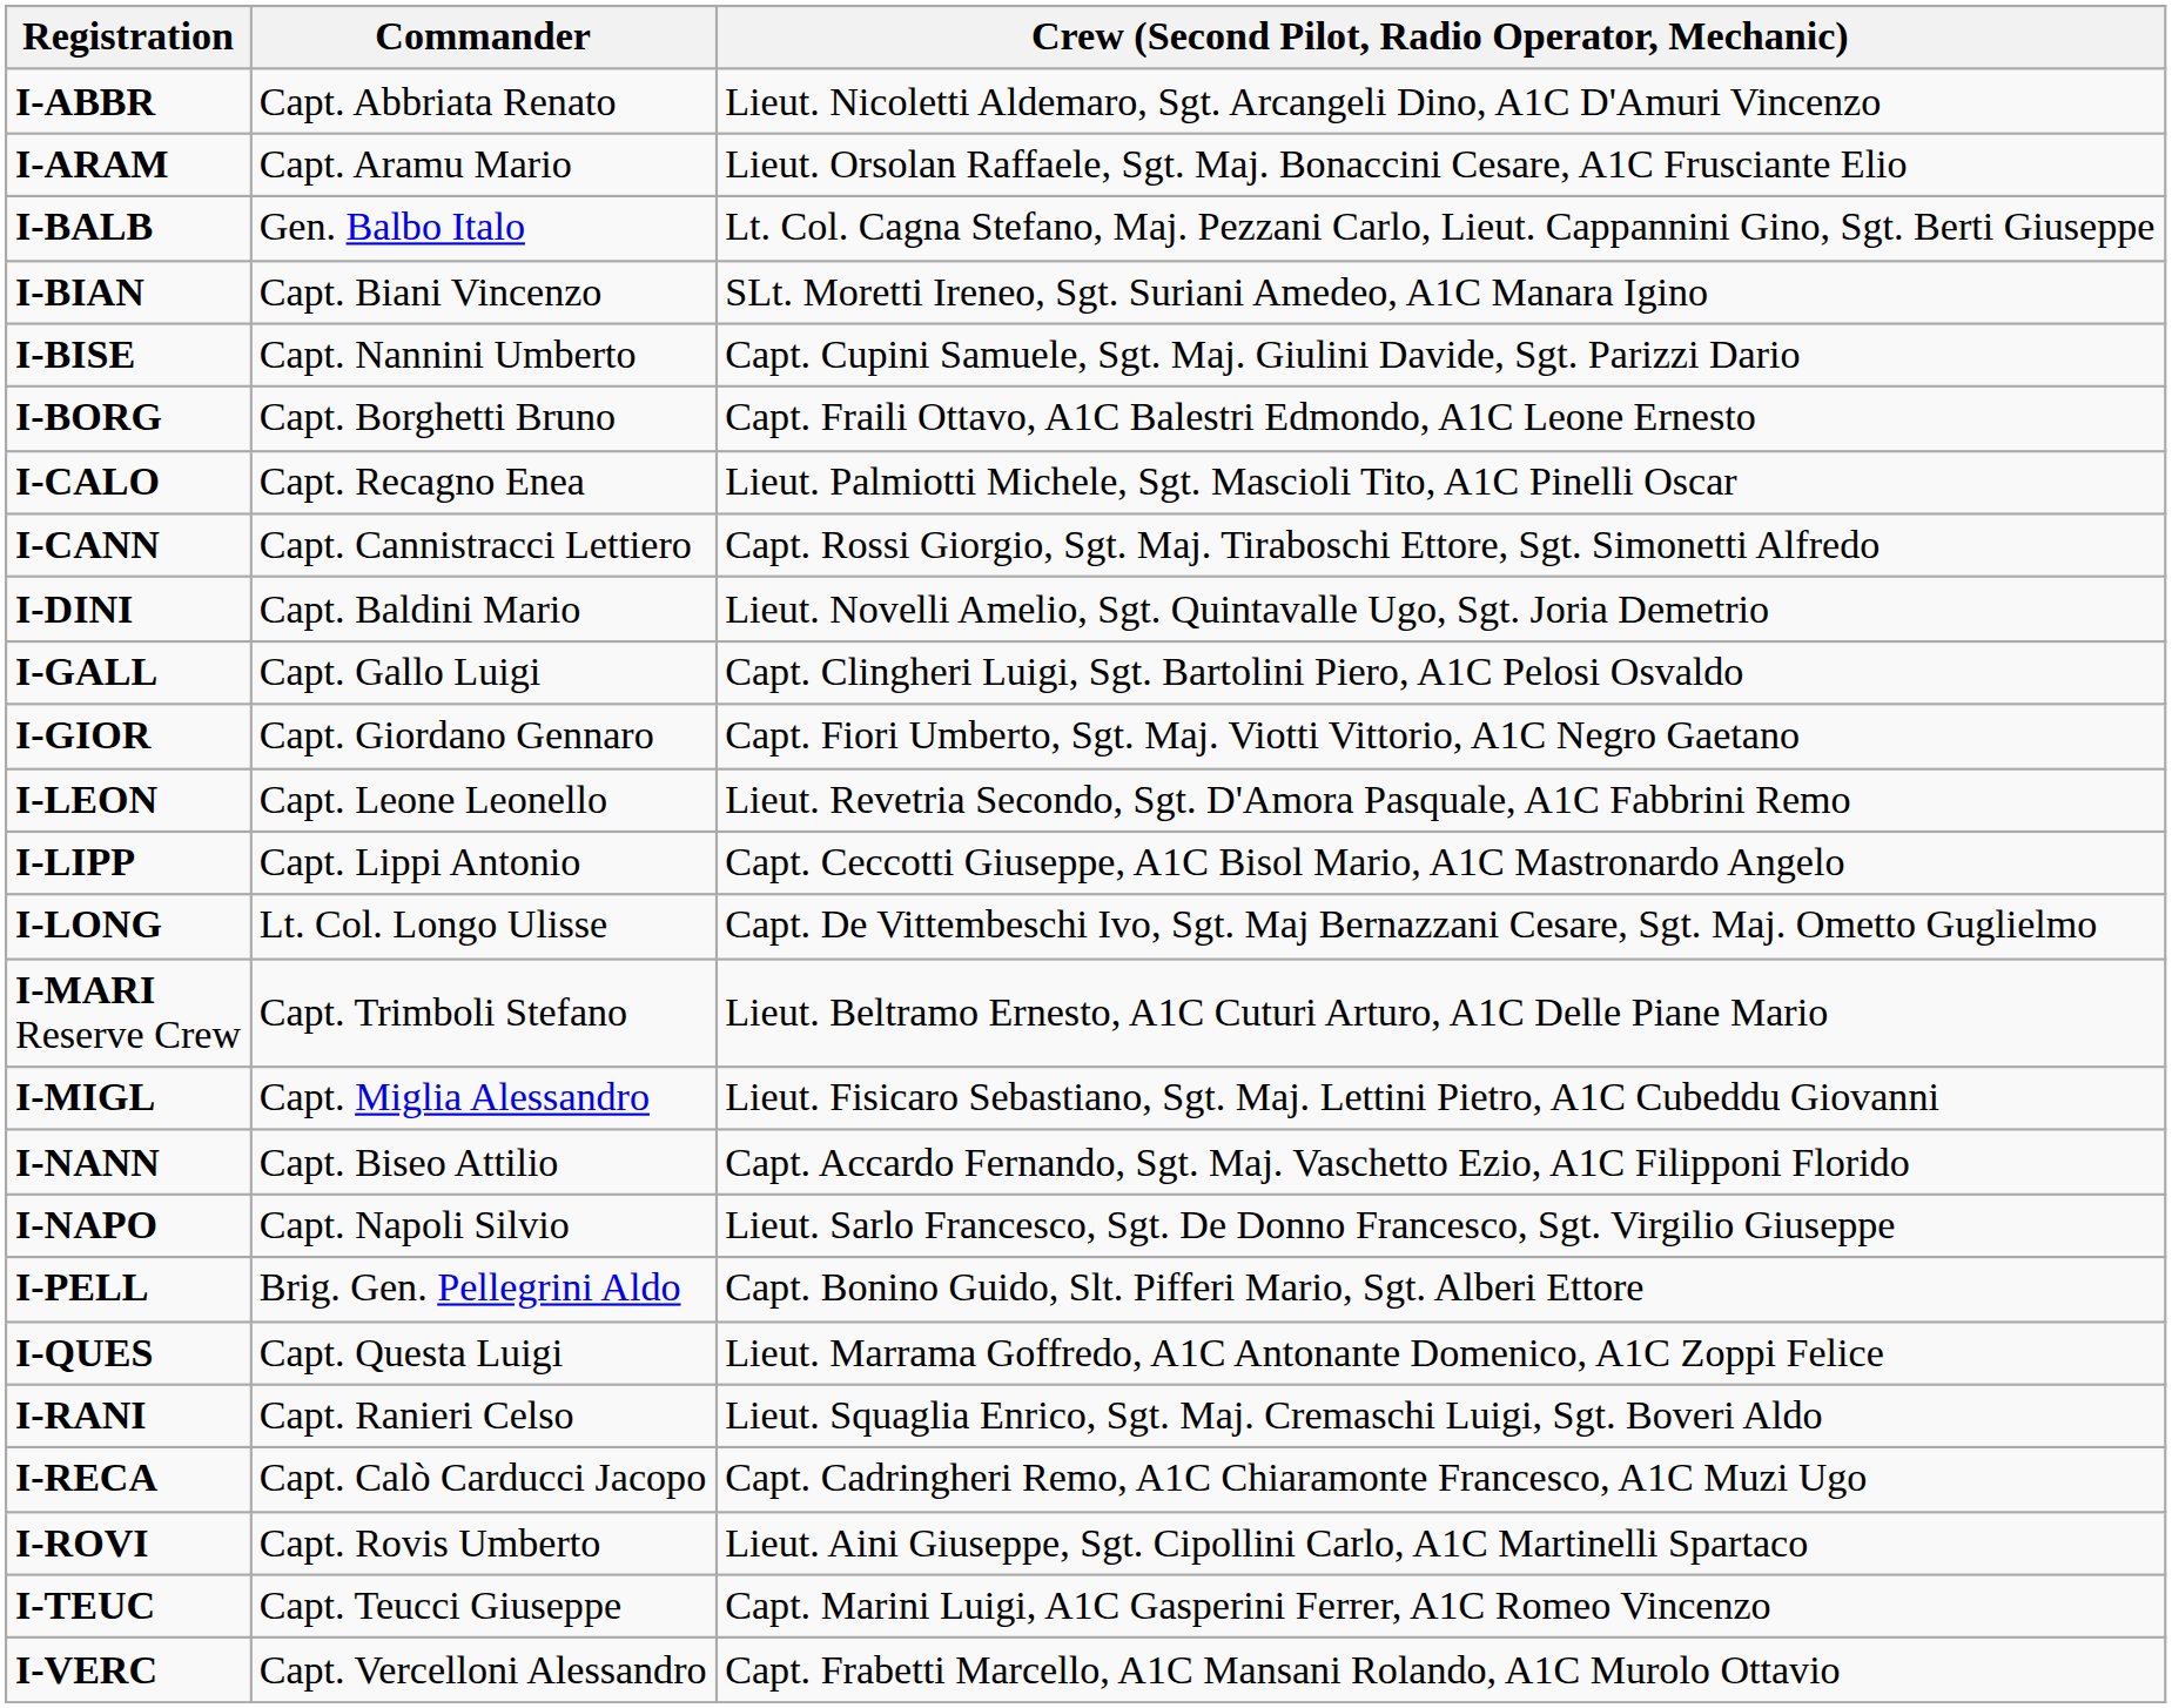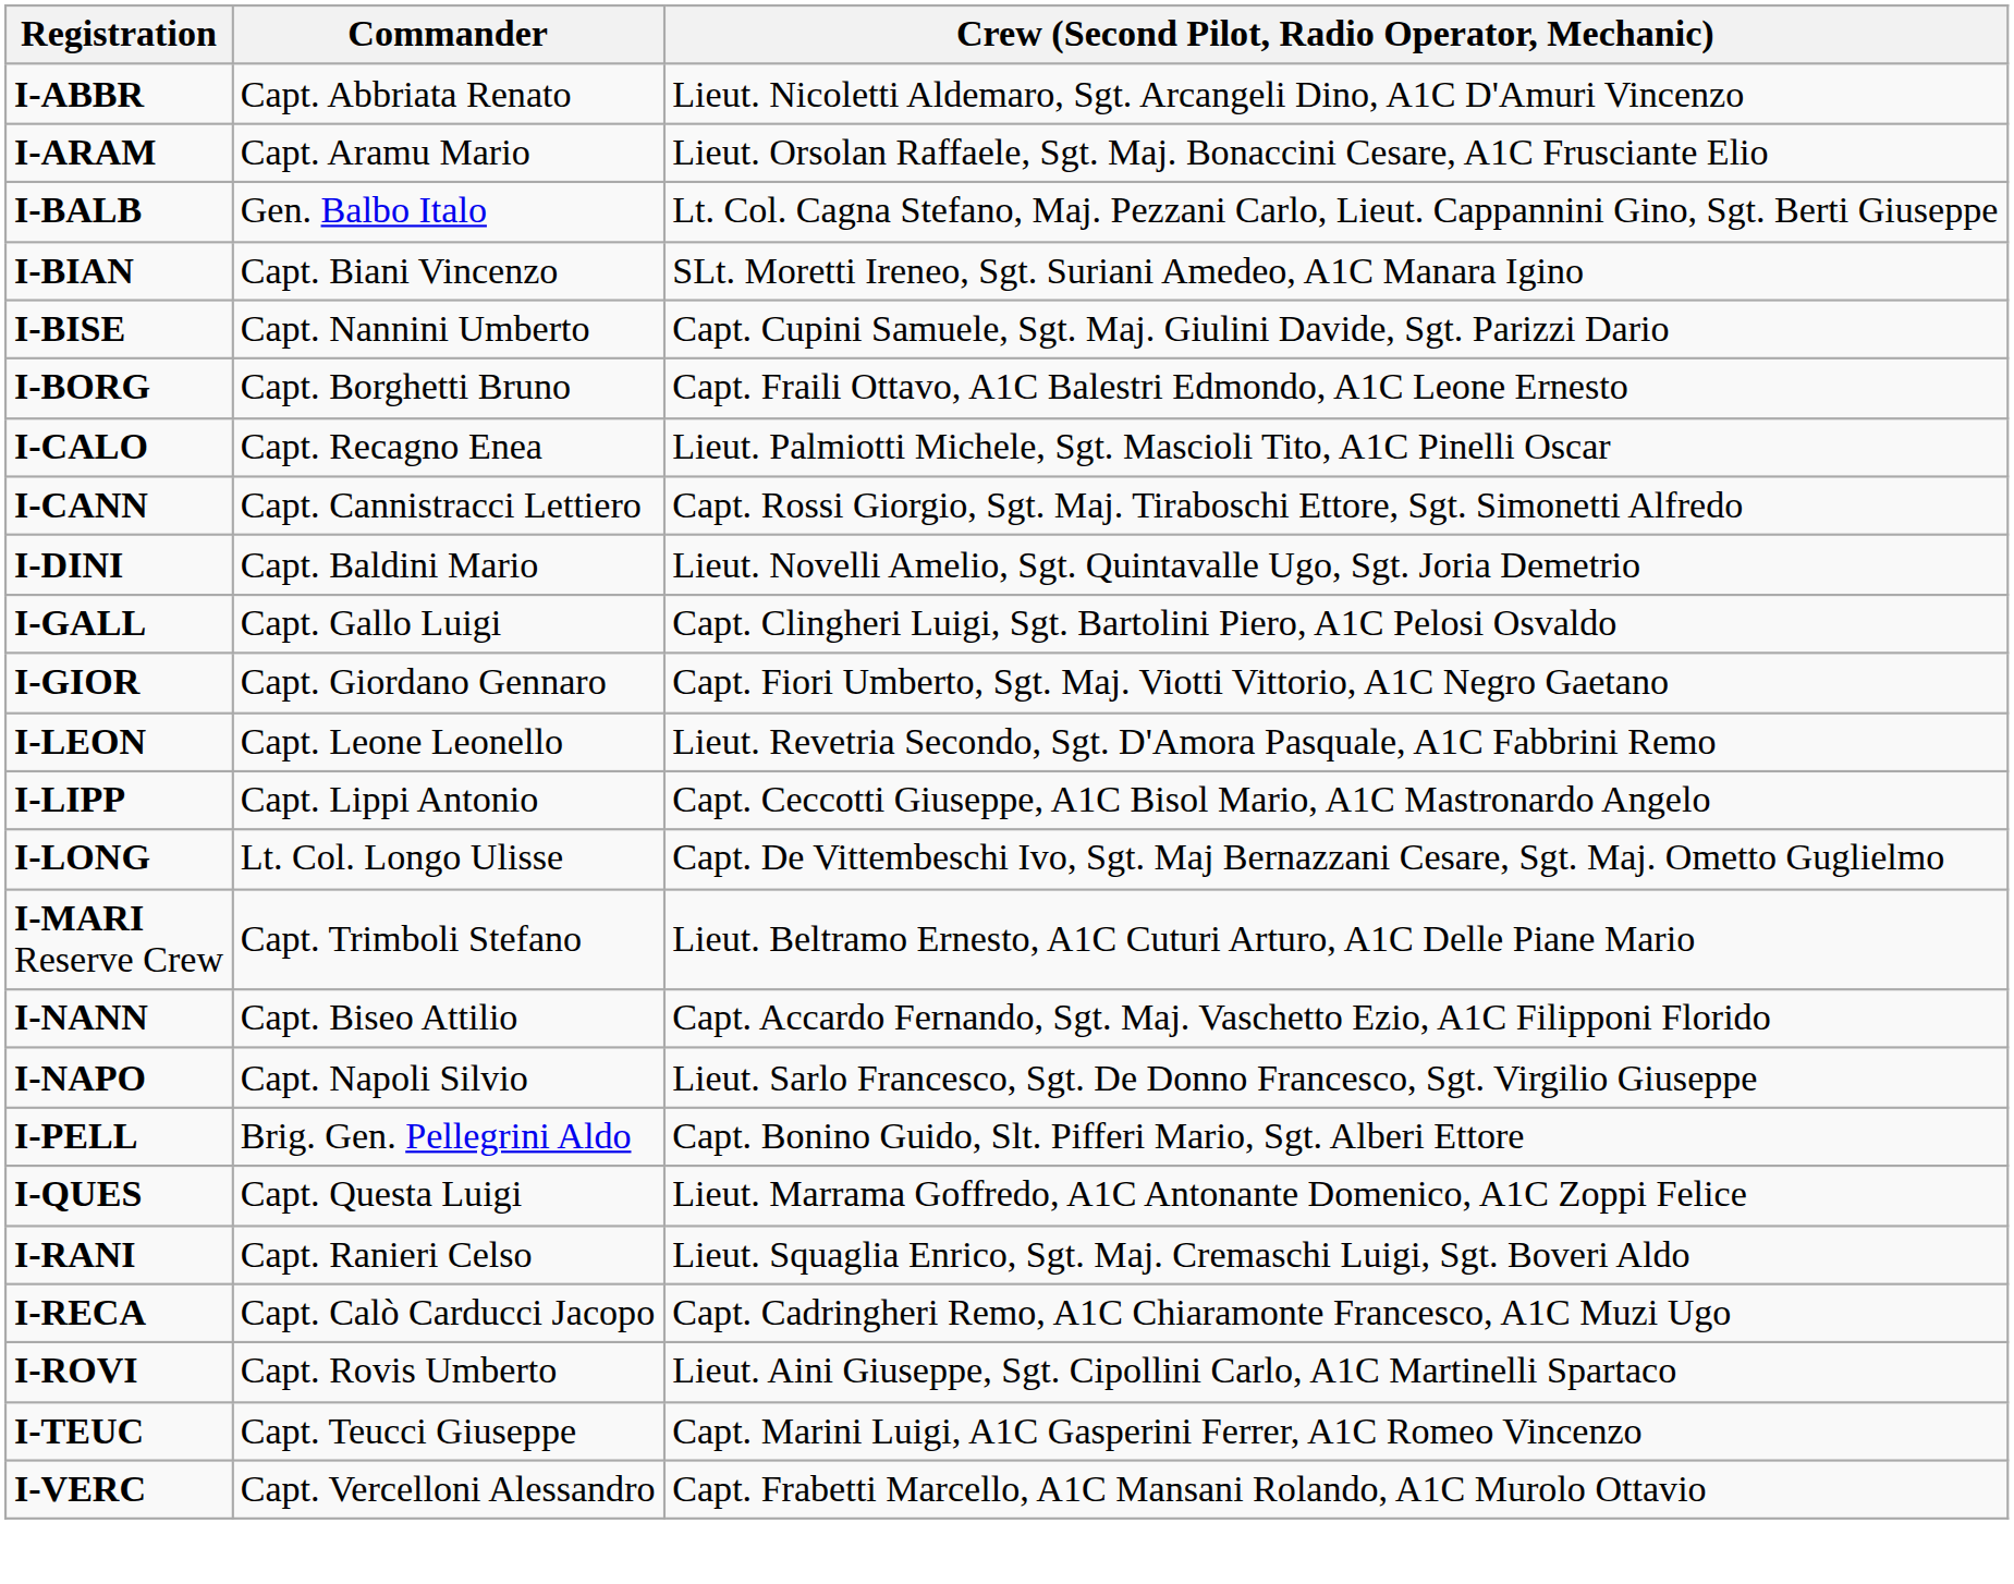- row: I-MIGL | Capt. Miglia Alessandro | Lieut. Fisicaro Sebastiano, Sgt. Maj. Lettini Pietro, A1C Cubeddu Giovanni
